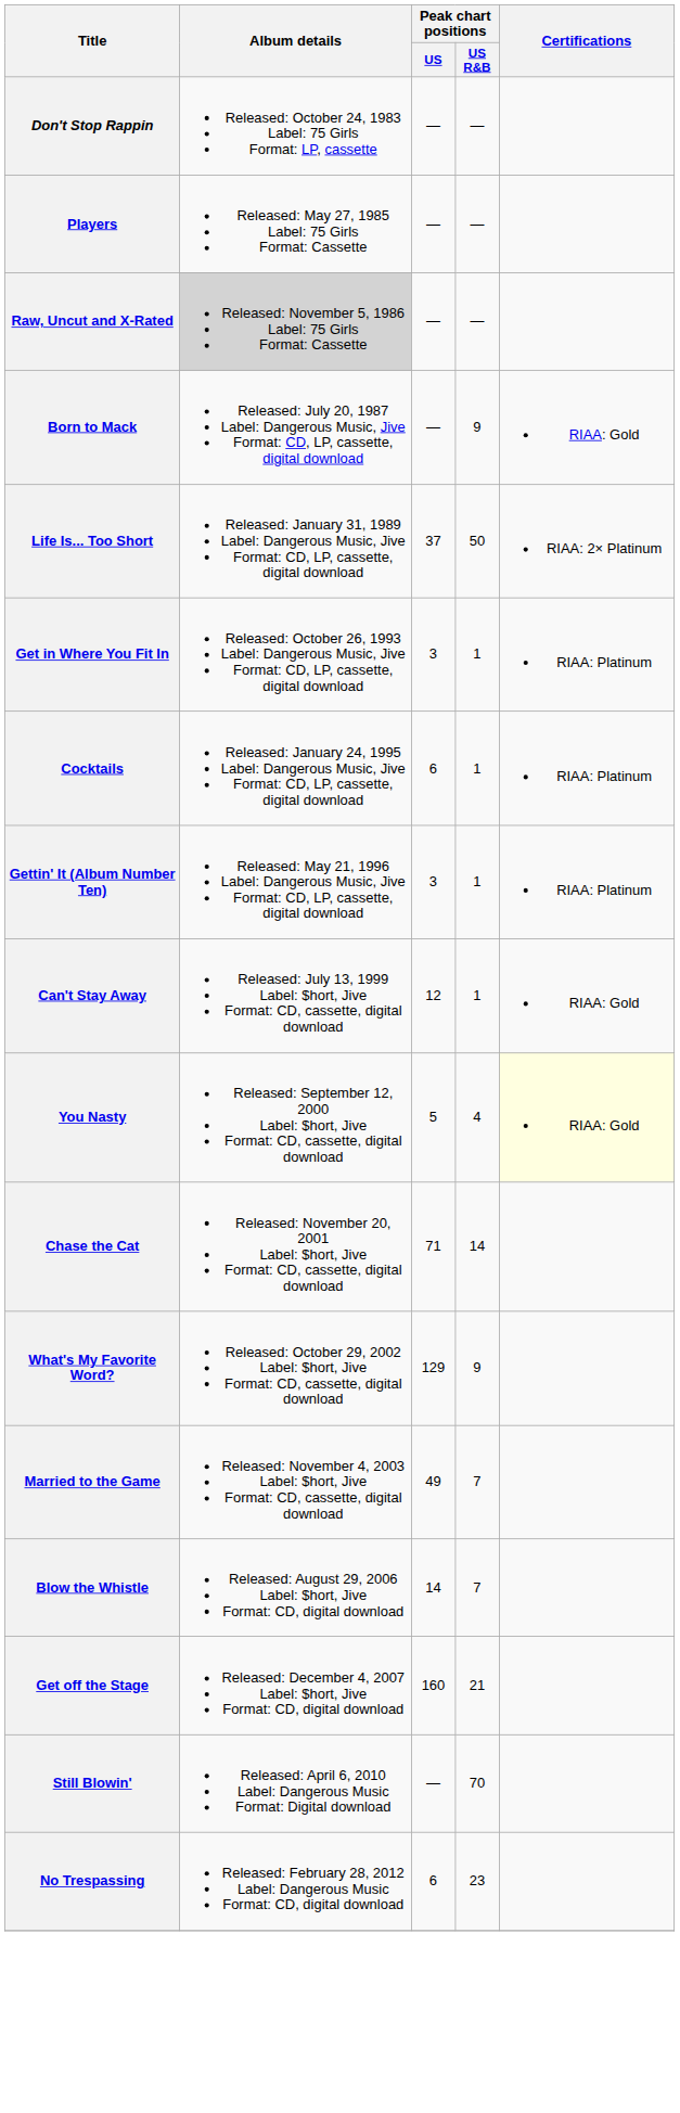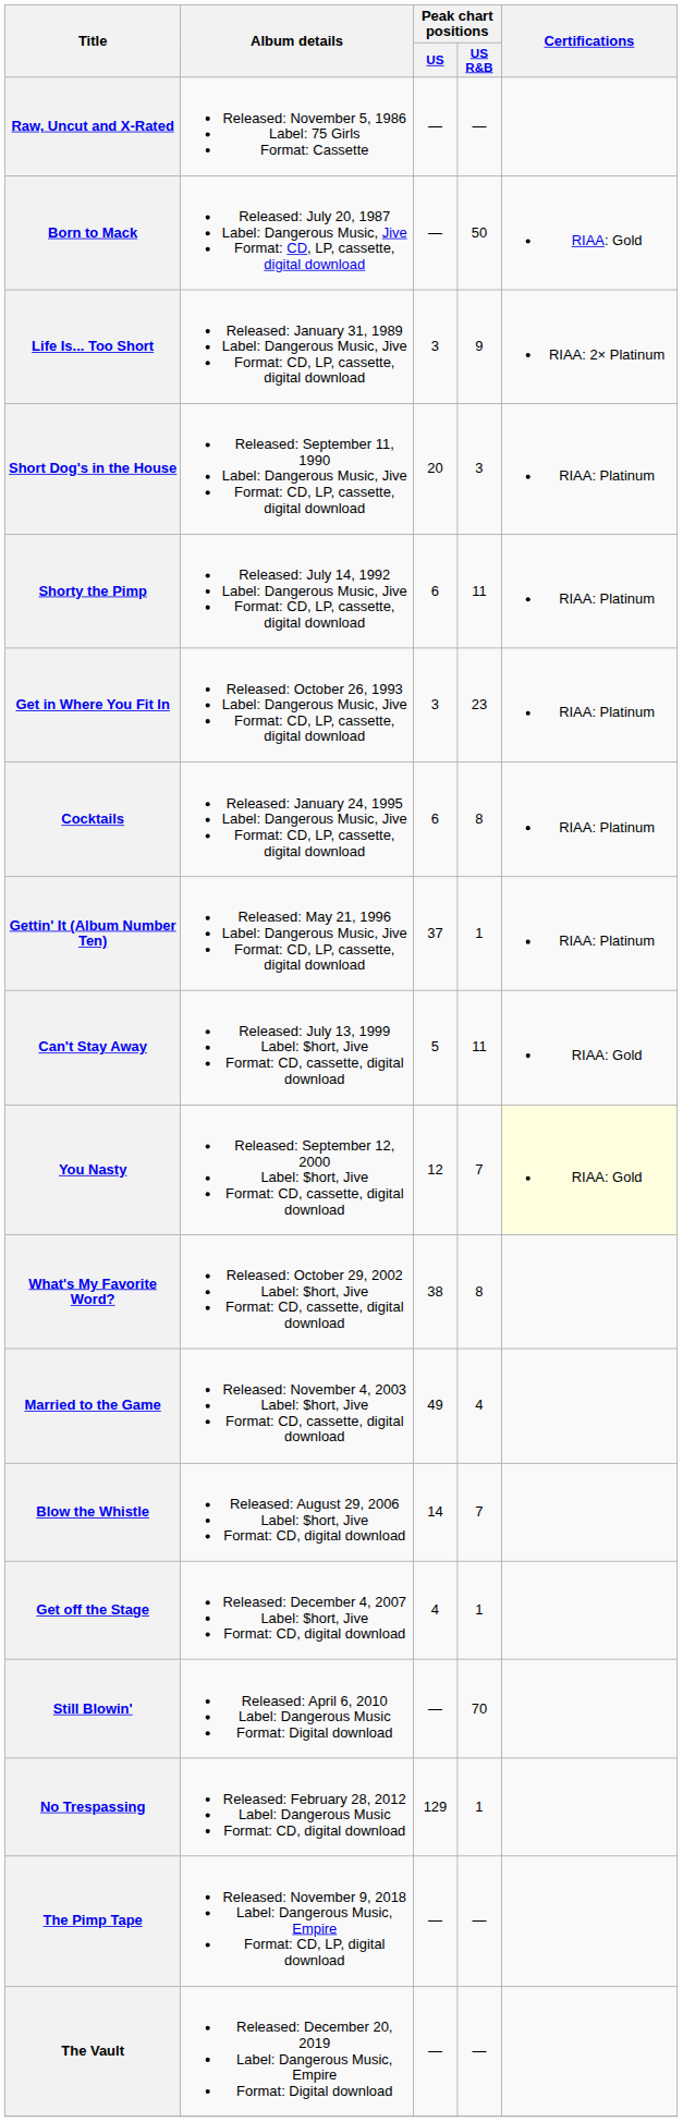- row: Don't Stop Rappin | Released: October 24, 1983 Label: 75 Girls Format: LP, cassette | — | —
- row: Players | Released: May 27, 1985 Label: 75 Girls Format: Cassette | — | —
Raw, Uncut and X-Rated | Album details: lightgrey background -> no background
Born to Mack | Peak chart positions / US R&B: 9 -> 50
Life Is... Too Short | Peak chart positions / US: 37 -> 3
Life Is... Too Short | Peak chart positions / US R&B: 50 -> 9
+ row: Short Dog's in the House | Released: September 11, 1990 Label: Dangerous Music, Jive Format: CD, LP, cassette, digital download | 20 | 3 | RIAA: Platinum
+ row: Shorty the Pimp | Released: July 14, 1992 Label: Dangerous Music, Jive Format: CD, LP, cassette, digital download | 6 | 11 | RIAA: Platinum
Get in Where You Fit In | Peak chart positions / US R&B: 1 -> 23
Cocktails | Peak chart positions / US R&B: 1 -> 8
Gettin' It (Album Number Ten) | Peak chart positions / US: 3 -> 37
Can't Stay Away | Peak chart positions / US: 12 -> 5
Can't Stay Away | Peak chart positions / US R&B: 1 -> 11
You Nasty | Peak chart positions / US: 5 -> 12
You Nasty | Peak chart positions / US R&B: 4 -> 7
- row: Chase the Cat | Released: November 20, 2001 Label: $hort, Jive Format: CD, cassette, digital download | 71 | 14
What's My Favorite Word? | Peak chart positions / US: 129 -> 38
What's My Favorite Word? | Peak chart positions / US R&B: 9 -> 8
Married to the Game | Peak chart positions / US R&B: 7 -> 4
Get off the Stage | Peak chart positions / US: 160 -> 4
Get off the Stage | Peak chart positions / US R&B: 21 -> 1
No Trespassing | Peak chart positions / US: 6 -> 129
No Trespassing | Peak chart positions / US R&B: 23 -> 1
+ row: The Pimp Tape | Released: November 9, 2018 Label: Dangerous Music, Empire Format: CD, LP, digital download | — | —
+ row: The Vault | Released: December 20, 2019 Label: Dangerous Music, Empire Format: Digital download | — | —
